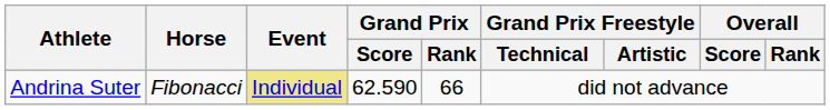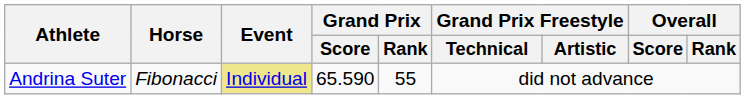Andrina Suter | Grand Prix / Score: 62.590 -> 65.590
Andrina Suter | Grand Prix / Rank: 66 -> 55
